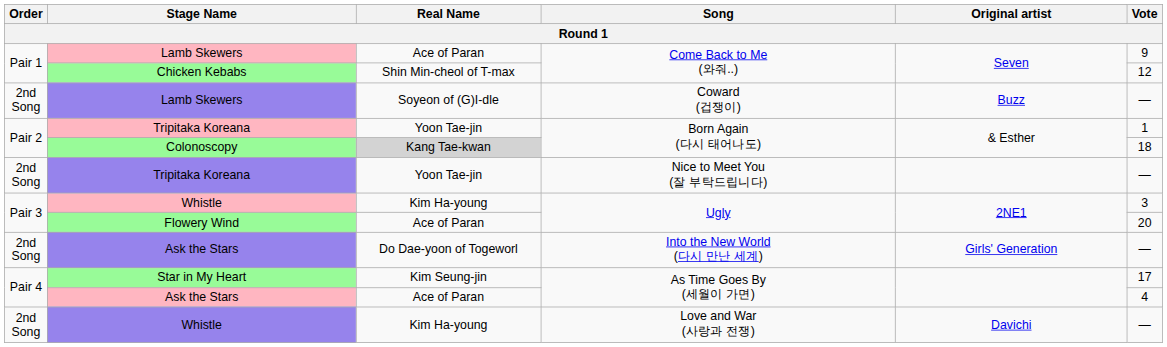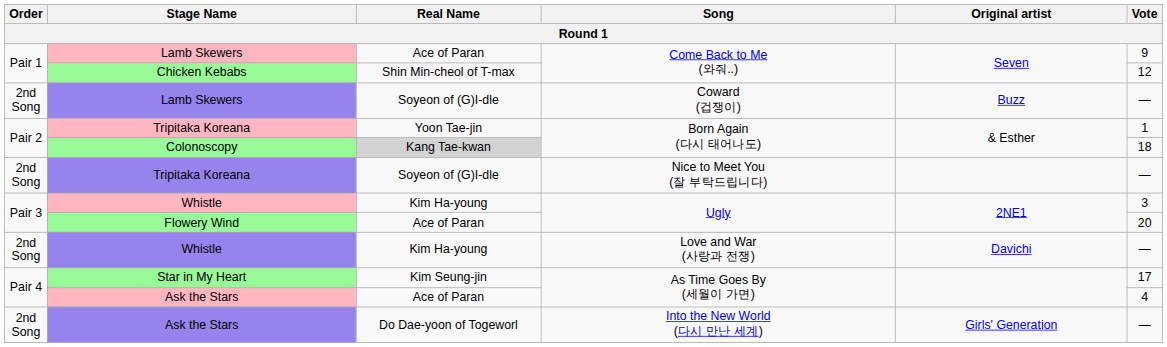Tripitaka Koreana / Nice to Meet You (잘 부탁드립니다) | Real Name: Yoon Tae-jin -> Soyeon of (G)I-dle
rows swapped: Whistle / Love and War (사랑과 전쟁) <-> Ask the Stars / Into the New World (다시 만난 세계)
